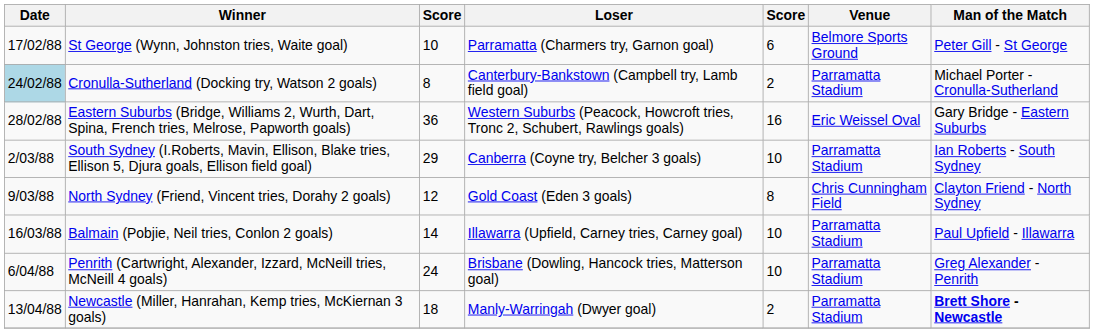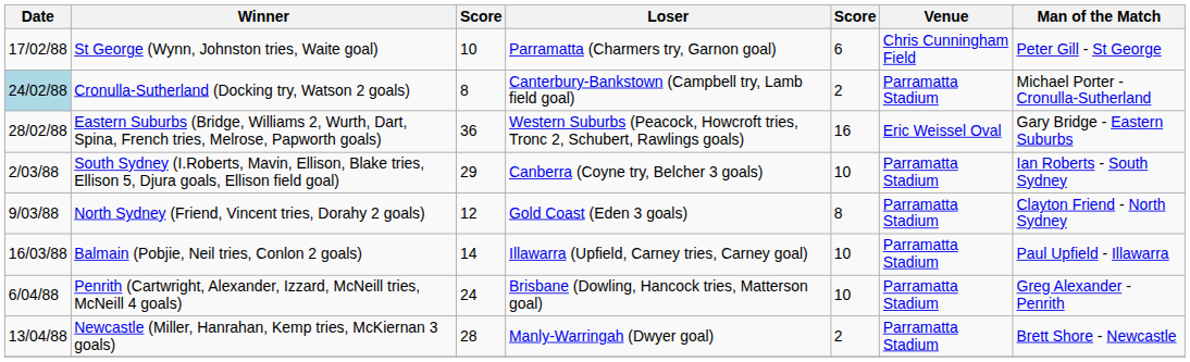St George (Wynn, Johnston tries, Waite goal) | Venue: Belmore Sports Ground -> Chris Cunningham Field
North Sydney (Friend, Vincent tries, Dorahy 2 goals) | Venue: Chris Cunningham Field -> Parramatta Stadium
Newcastle (Miller, Hanrahan, Kemp tries, McKiernan 3 goals) | column 3: 18 -> 28
Newcastle (Miller, Hanrahan, Kemp tries, McKiernan 3 goals) | Man of the Match: bold -> normal
